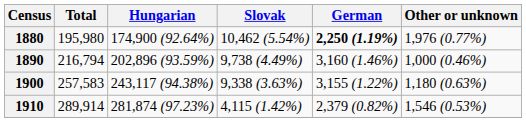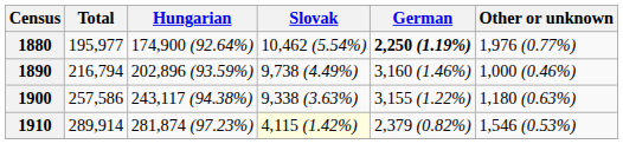1880 | Total: 195,980 -> 195,977
1900 | Total: 257,583 -> 257,586
1910 | Slovak: no background -> lightyellow background
